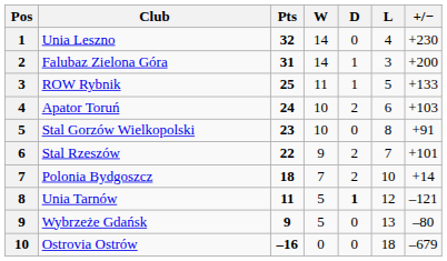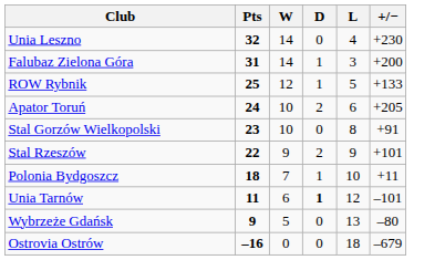- column: Pos | 1 | 2 | 3 | 4 | 5 | 6 | 7 | 8 | 9 | 10
ROW Rybnik | W: 11 -> 12
Apator Toruń | +/−: +103 -> +205
Stal Rzeszów | L: 7 -> 9
Polonia Bydgoszcz | D: 2 -> 1
Polonia Bydgoszcz | +/−: +14 -> +11
Unia Tarnów | W: 5 -> 6
Unia Tarnów | +/−: –121 -> –101
